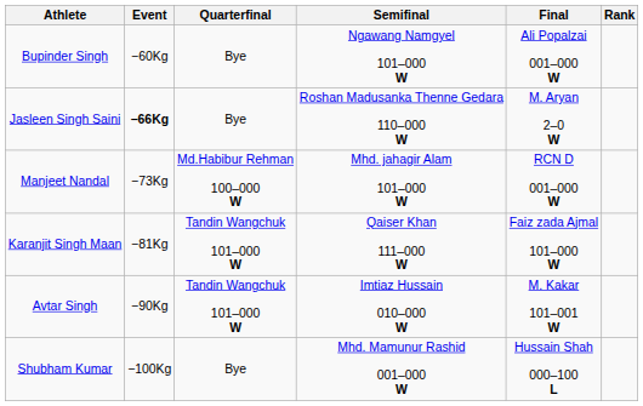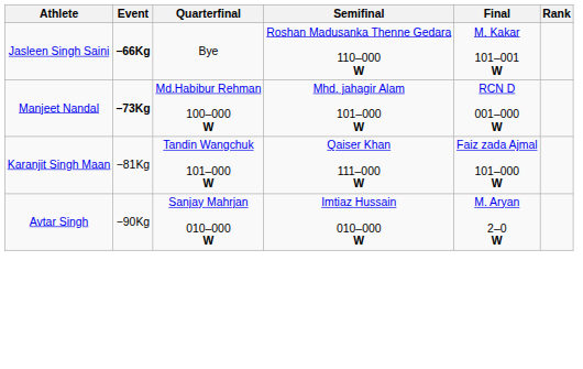- row: Bupinder Singh | −60Kg | Bye | Ngawang Namgyel 101–000 W | Ali Popalzai 001–000 W
Jasleen Singh Saini | Final: M. Aryan 2–0 W -> M. Kakar 101–001 W
Manjeet Nandal | Event: normal -> bold
Avtar Singh | Quarterfinal: Tandin Wangchuk 101–000 W -> Sanjay Mahrjan 010–000 W
Avtar Singh | Final: M. Kakar 101–001 W -> M. Aryan 2–0 W
- row: Shubham Kumar | −100Kg | Bye | Mhd. Mamunur Rashid 001–000 W | Hussain Shah 000–100 L
